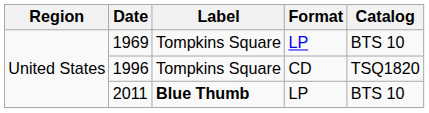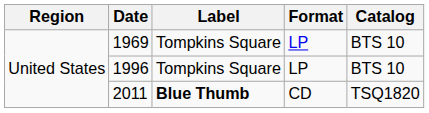1996 | Format: CD -> LP
1996 | Catalog: TSQ1820 -> BTS 10
2011 | Format: LP -> CD
2011 | Catalog: BTS 10 -> TSQ1820
